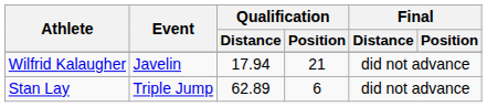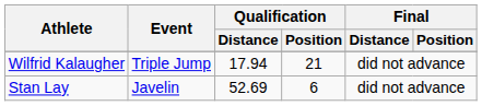Wilfrid Kalaugher | Event: Javelin -> Triple Jump
Stan Lay | Event: Triple Jump -> Javelin
Stan Lay | Qualification / Distance: 62.89 -> 52.69
